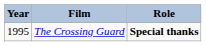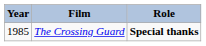The Crossing Guard | Year: 1995 -> 1985
